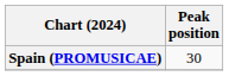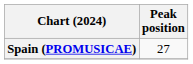Spain (PROMUSICAE) | Peak position: 30 -> 27
